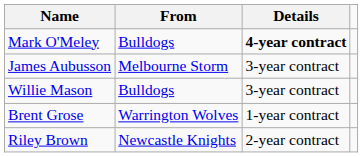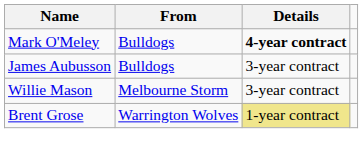James Aubusson | From: Melbourne Storm -> Bulldogs
Willie Mason | From: Bulldogs -> Melbourne Storm
Brent Grose | Details: no background -> khaki background
- row: Riley Brown | Newcastle Knights | 2-year contract
